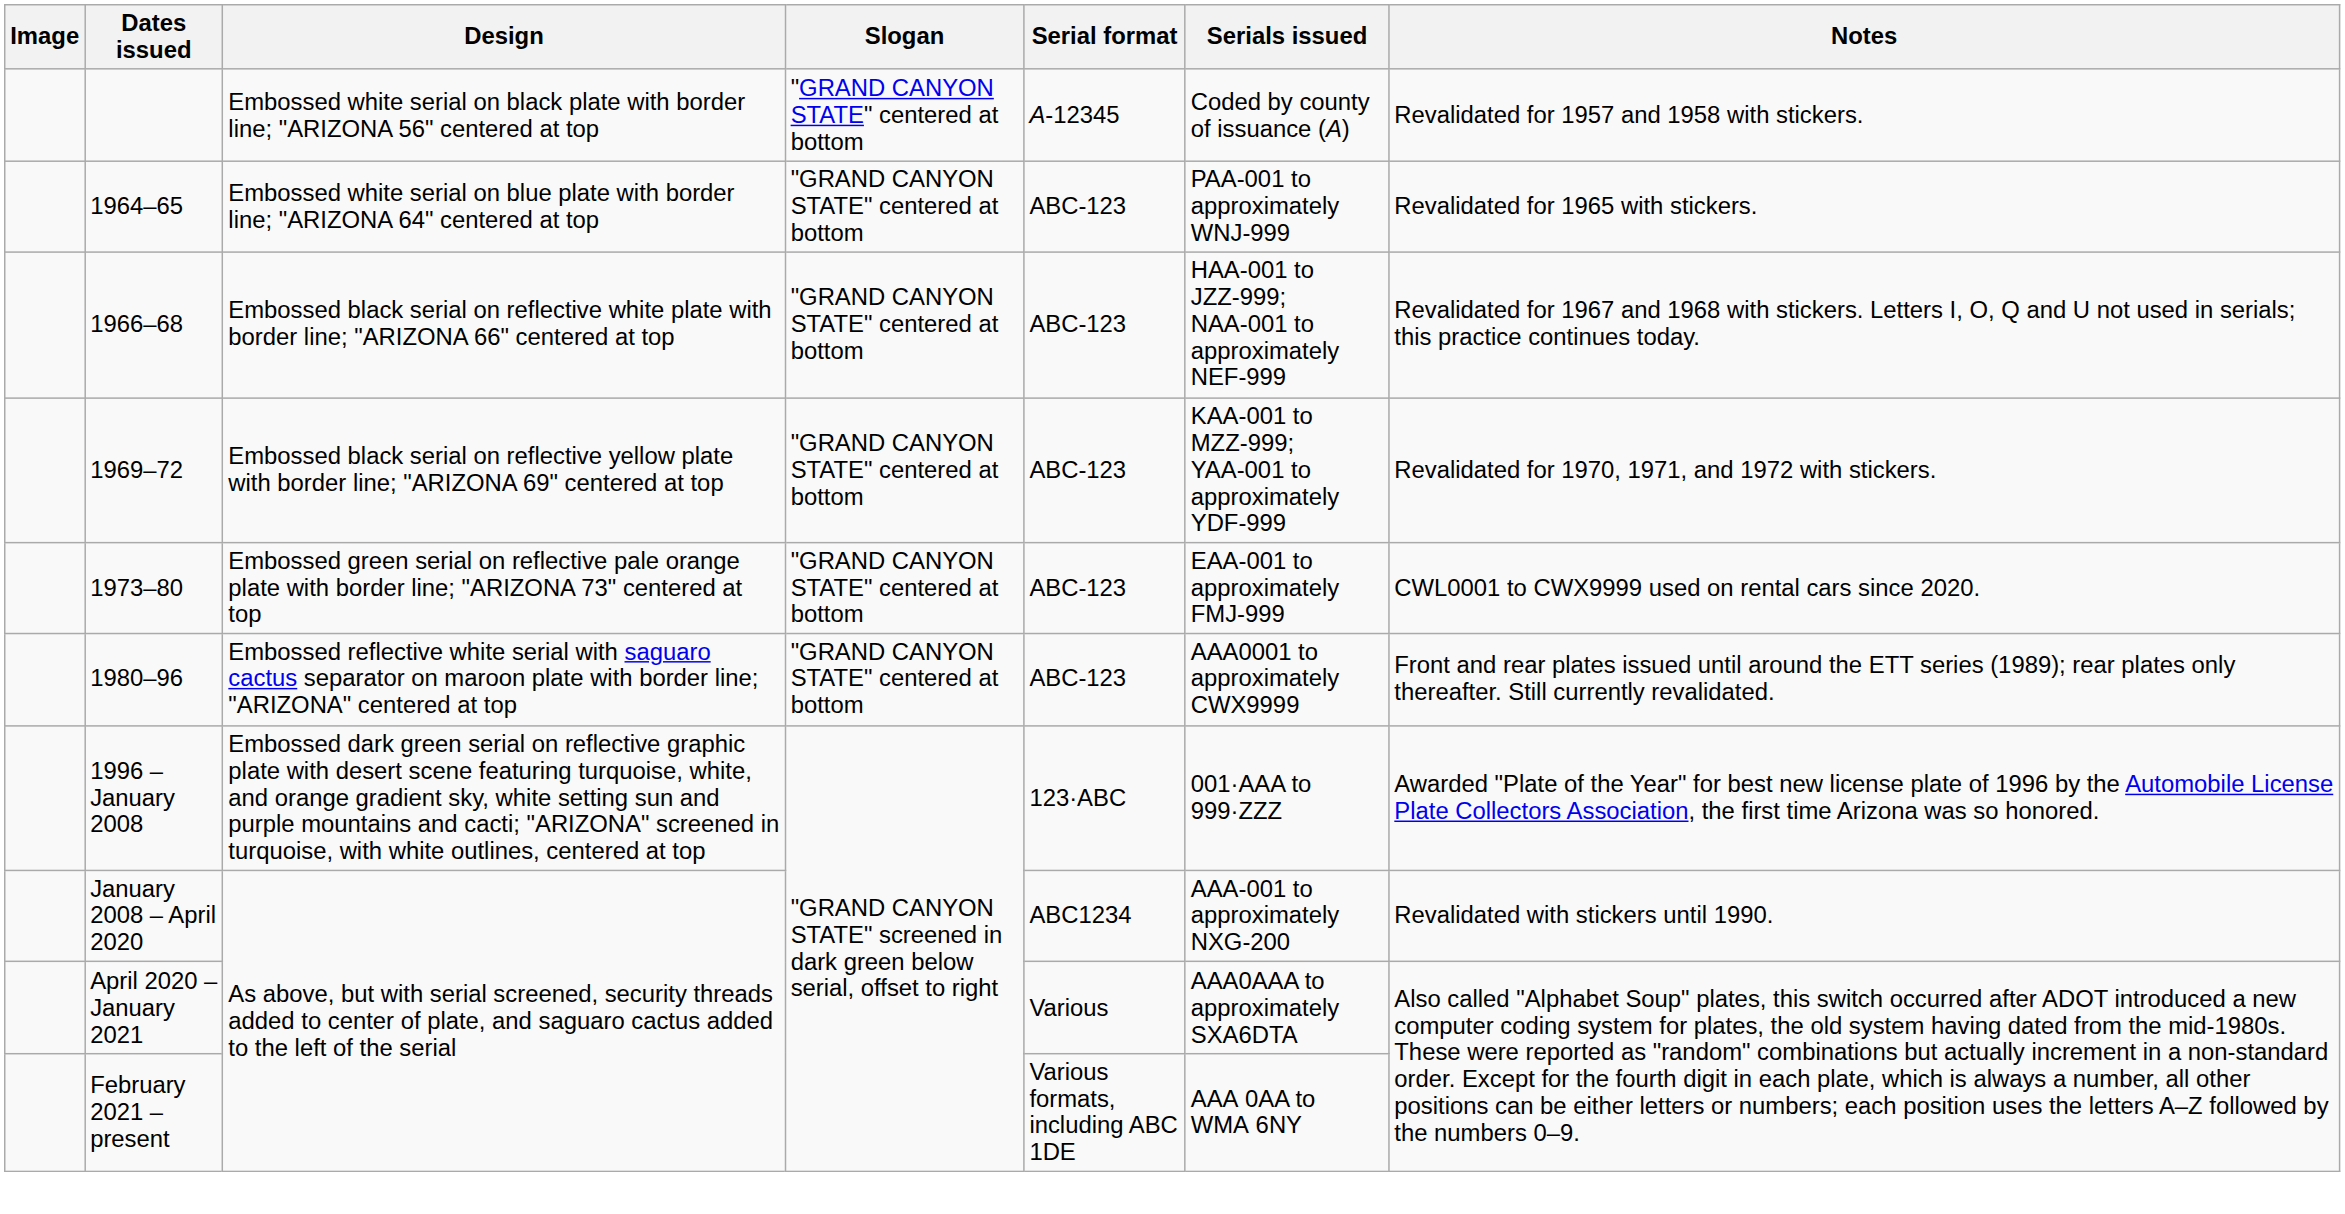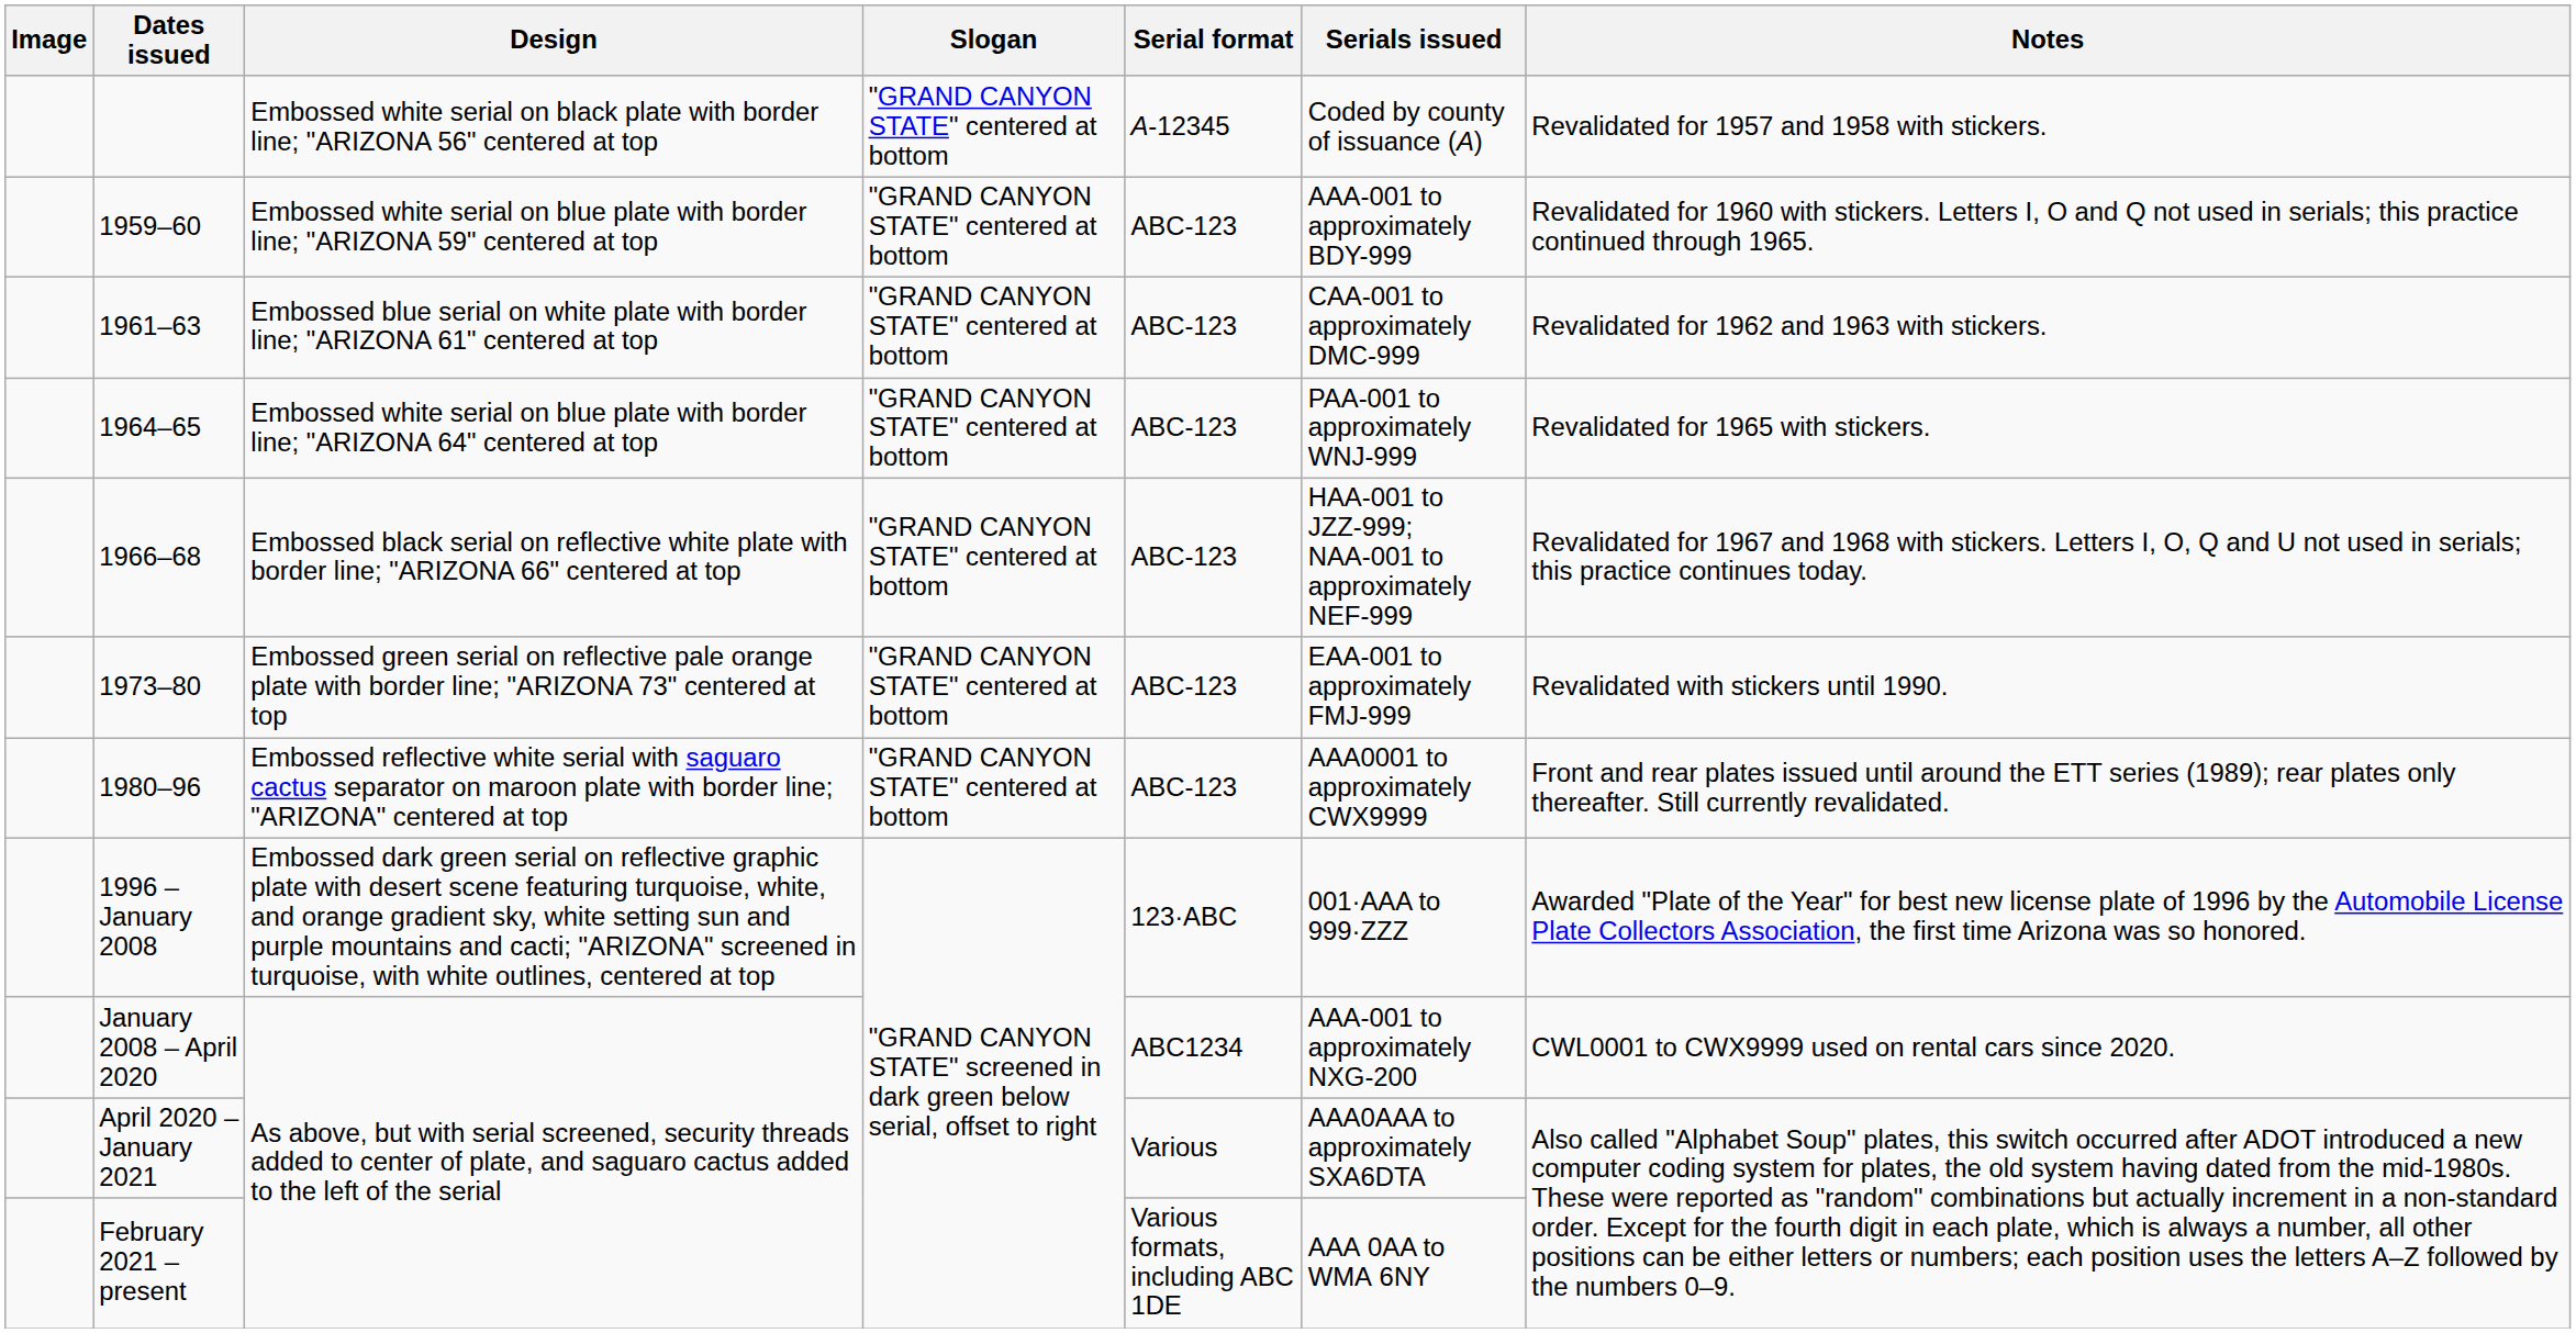+ row: 1959–60 | Embossed white serial on blue plate with border line; "ARIZONA 59" centered at top | "GRAND CANYON STATE" centered at bottom | ABC-123 | AAA-001 to approximately BDY-999 | Revalidated for 1960 with stickers. Letters I, O and Q not used in serials; this practice continued through 1965.
+ row: 1961–63 | Embossed blue serial on white plate with border line; "ARIZONA 61" centered at top | "GRAND CANYON STATE" centered at bottom | ABC-123 | CAA-001 to approximately DMC-999 | Revalidated for 1962 and 1963 with stickers.
- row: 1969–72 | Embossed black serial on reflective yellow plate with border line; "ARIZONA 69" centered at top | "GRAND CANYON STATE" centered at bottom | ABC-123 | KAA-001 to MZZ-999; YAA-001 to approximately YDF-999 | Revalidated for 1970, 1971, and 1972 with stickers.
1973–80 | Notes: CWL0001 to CWX9999 used on rental cars since 2020. -> Revalidated with stickers until 1990.
January 2008 – April 2020 | Notes: Revalidated with stickers until 1990. -> CWL0001 to CWX9999 used on rental cars since 2020.
